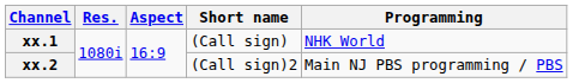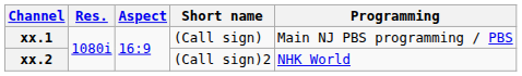xx.1 | Programming: NHK World -> Main NJ PBS programming / PBS
xx.2 | Programming: Main NJ PBS programming / PBS -> NHK World
